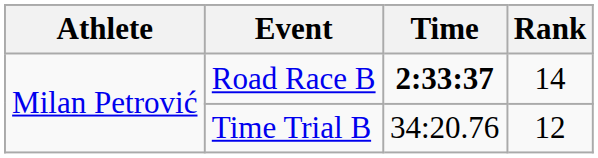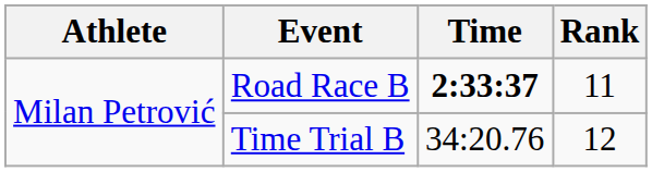Road Race B | Rank: 14 -> 11
